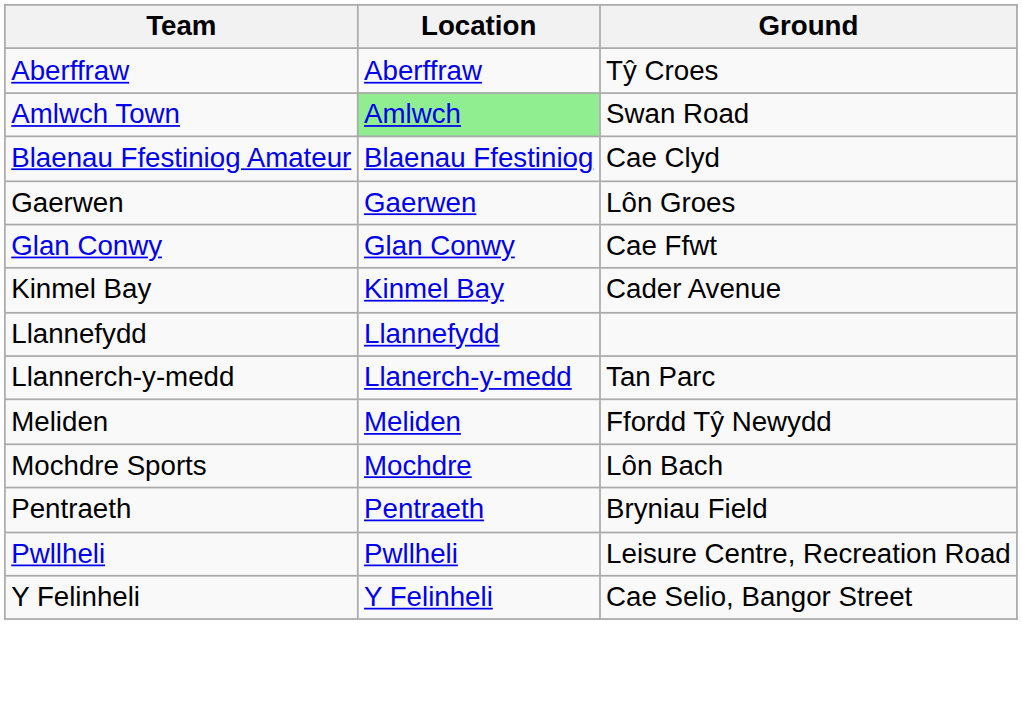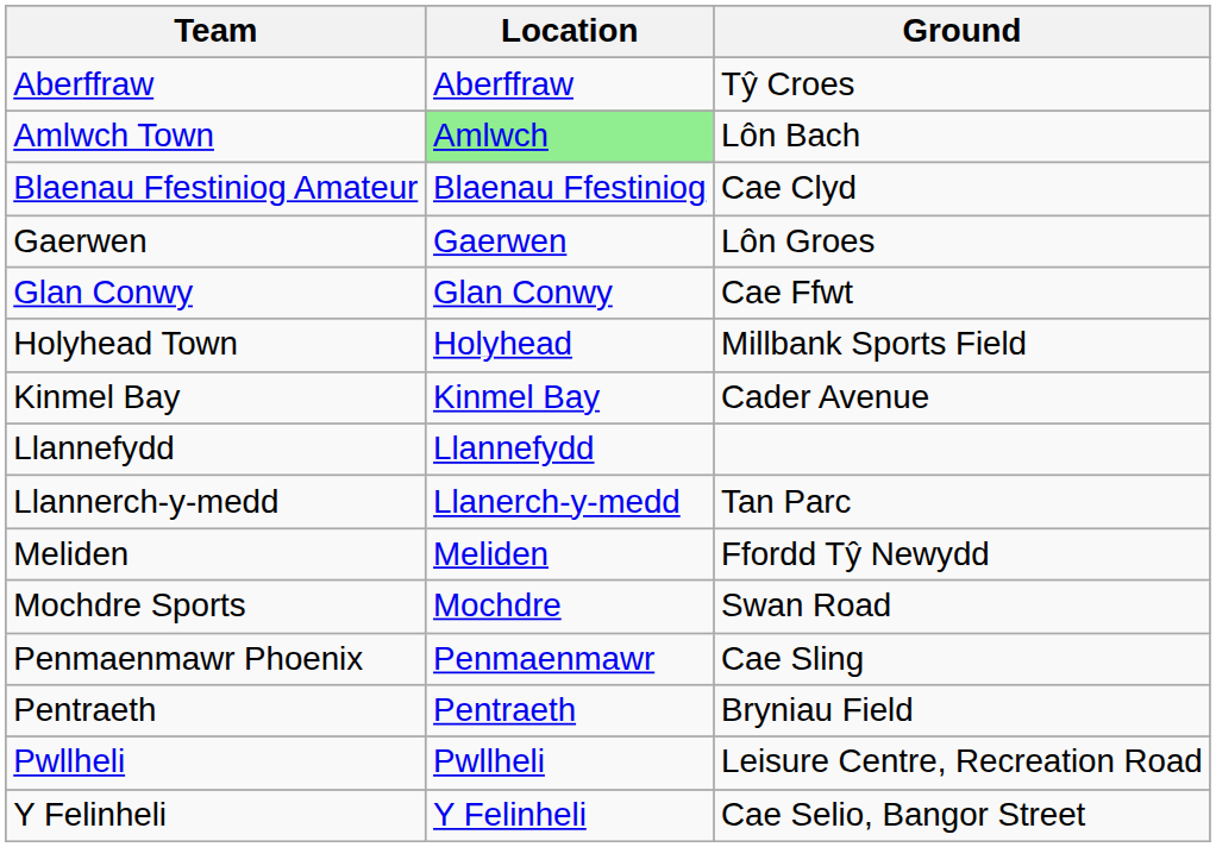Amlwch Town | Ground: Swan Road -> Lôn Bach
+ row: Holyhead Town | Holyhead | Millbank Sports Field
Mochdre Sports | Ground: Lôn Bach -> Swan Road
+ row: Penmaenmawr Phoenix | Penmaenmawr | Cae Sling
